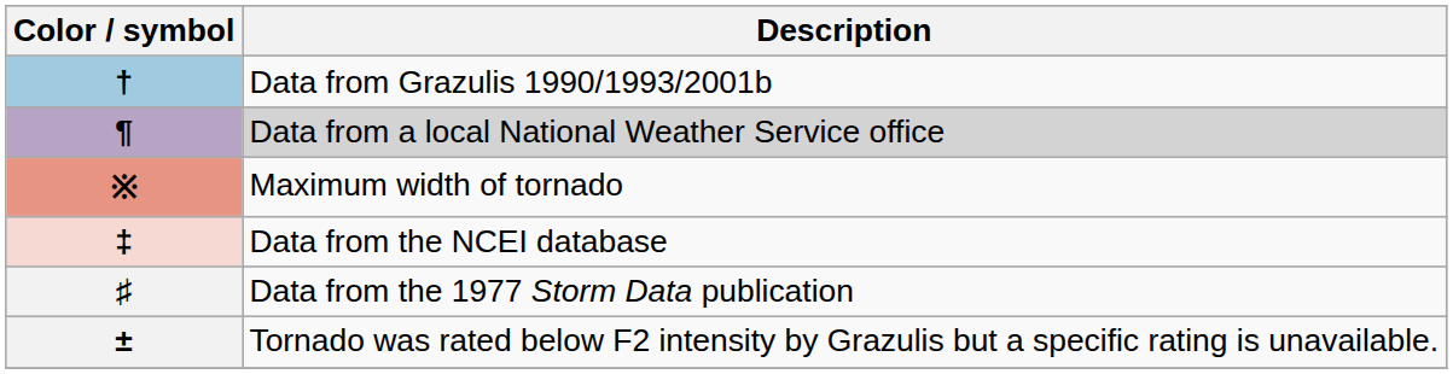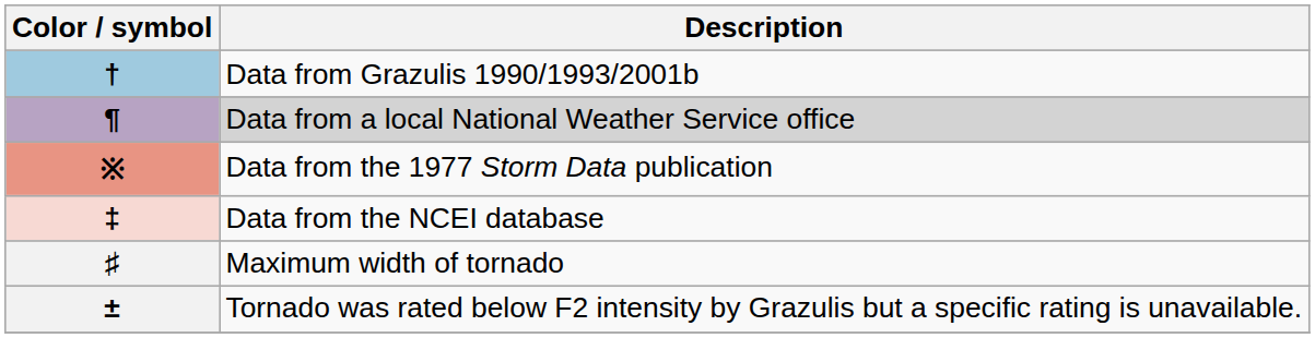※ | Description: Maximum width of tornado -> Data from the 1977 Storm Data publication
♯ | Description: Data from the 1977 Storm Data publication -> Maximum width of tornado
